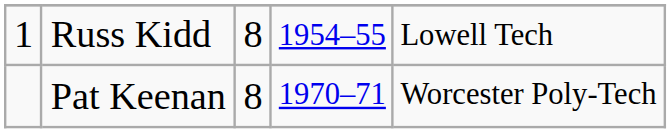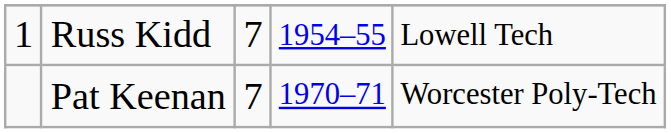Russ Kidd | column 3: 8 -> 7
Pat Keenan | column 3: 8 -> 7
